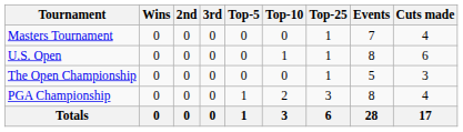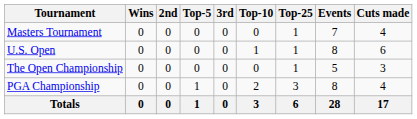columns swapped: 3rd <-> Top-5
